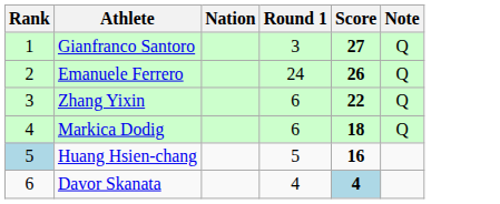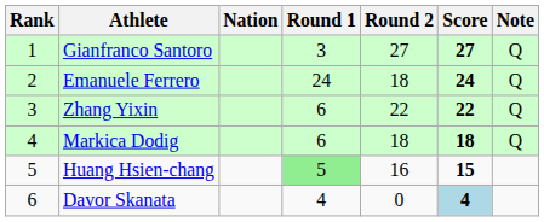+ column: Round 2 | 27 | 18 | 22 | 18 | 16 | 0
Emanuele Ferrero | Score: 26 -> 24
Huang Hsien-chang | Rank: lightblue background -> no background
Huang Hsien-chang | Round 1: no background -> lightgreen background
Huang Hsien-chang | Score: 16 -> 15
